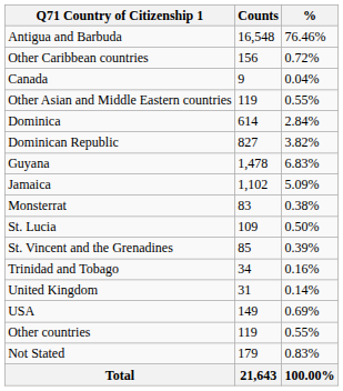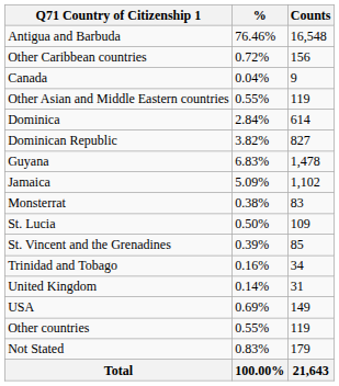columns swapped: Counts <-> %
